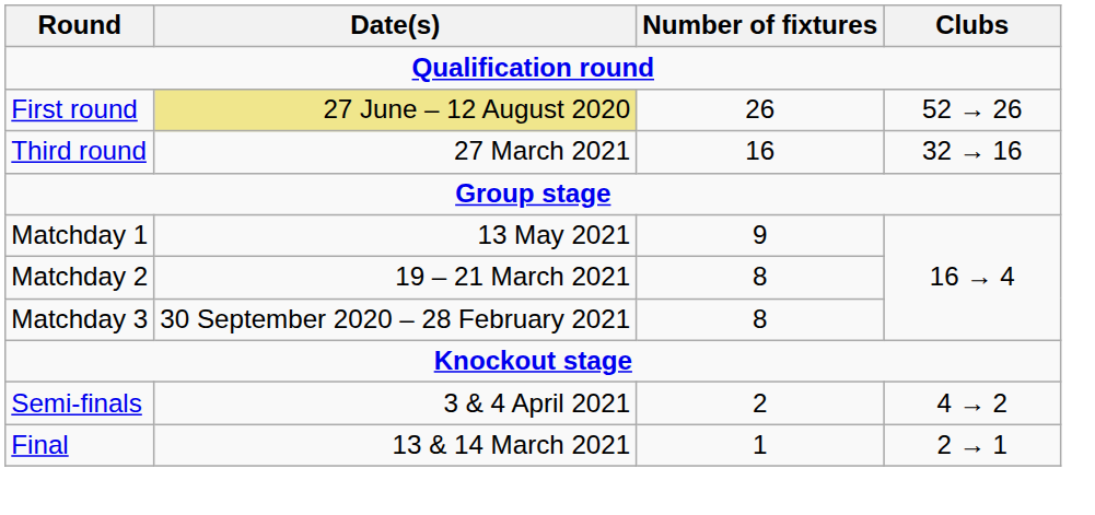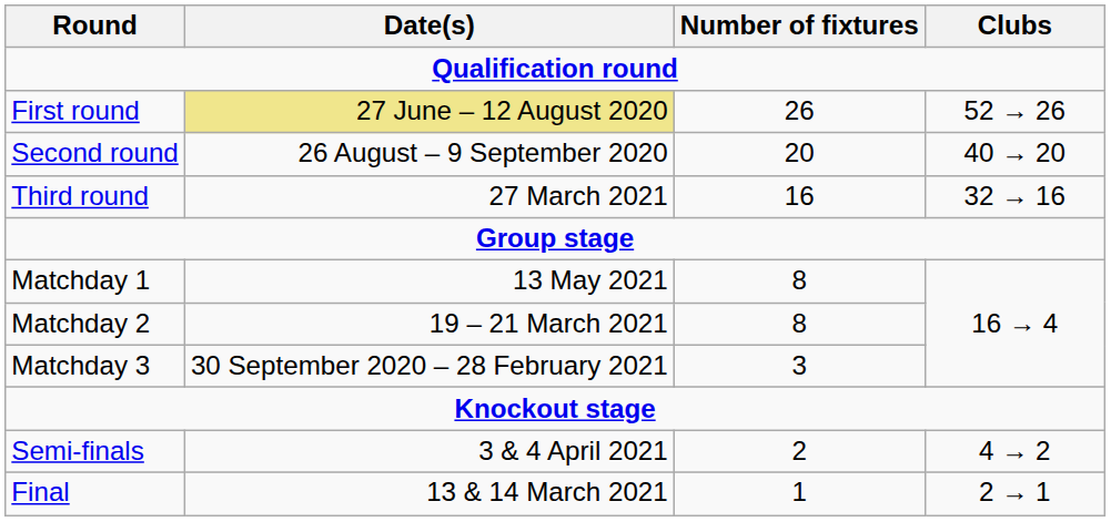+ row: Second round | 26 August – 9 September 2020 | 20 | 40 → 20
Matchday 1 | Number of fixtures: 9 -> 8
Matchday 3 | Number of fixtures: 8 -> 3
